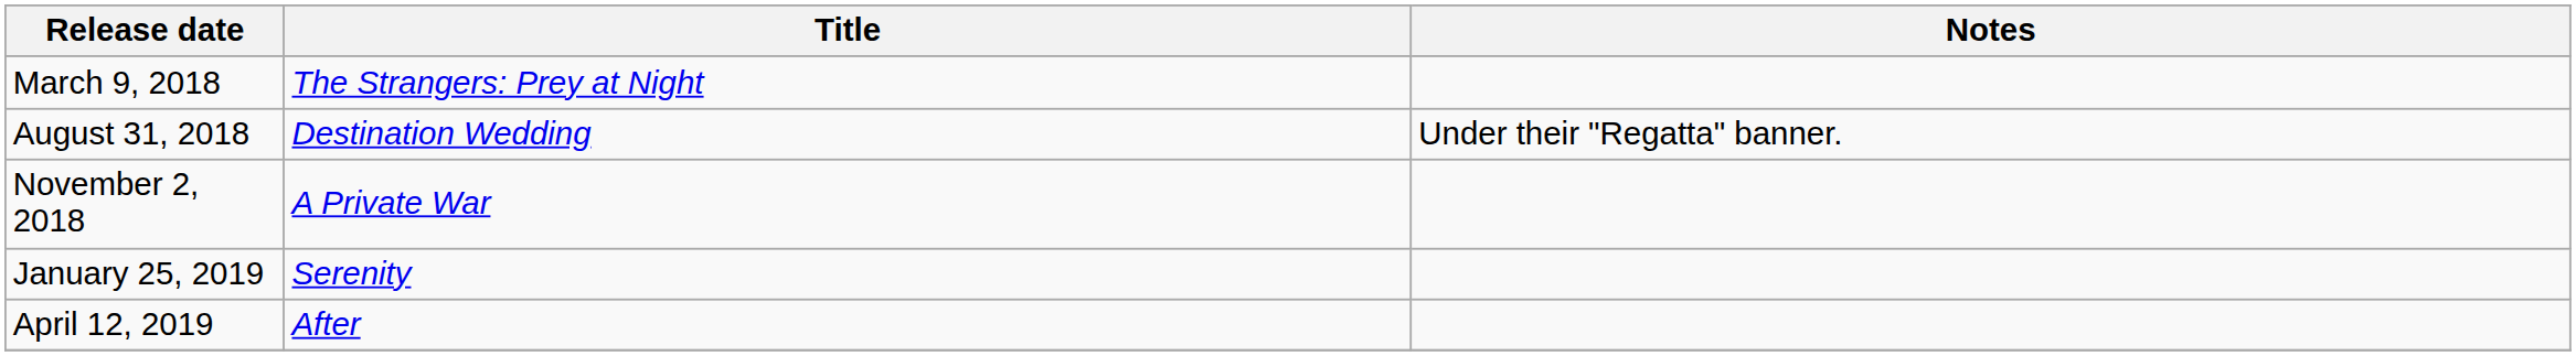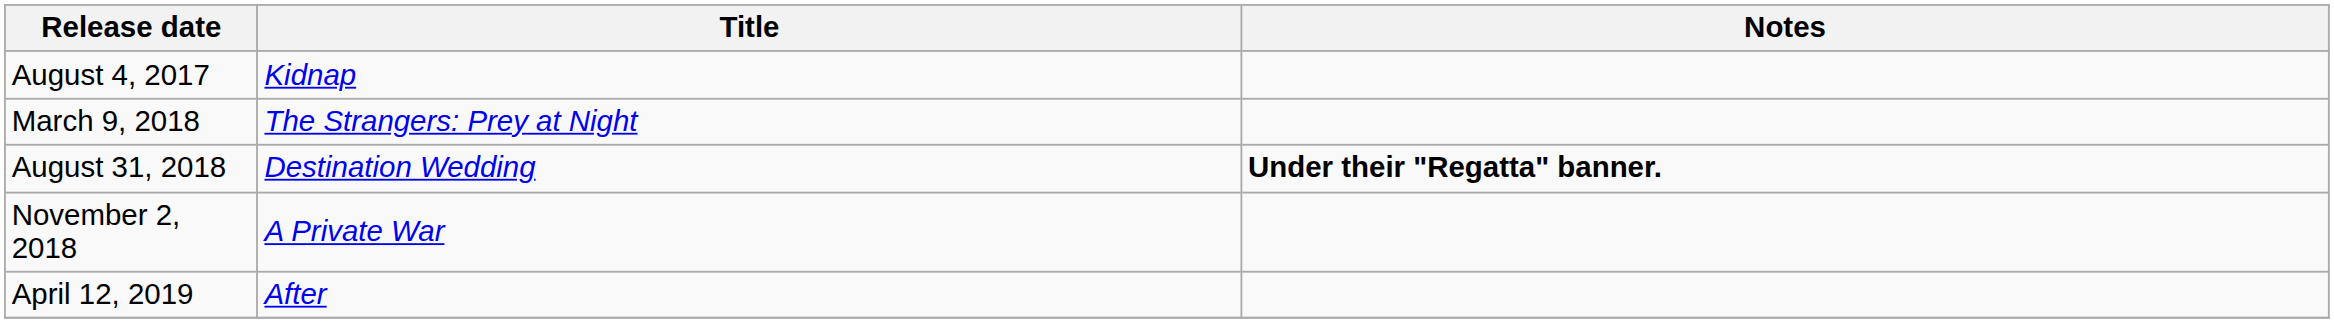+ row: August 4, 2017 | Kidnap
August 31, 2018 | Notes: normal -> bold
- row: January 25, 2019 | Serenity
